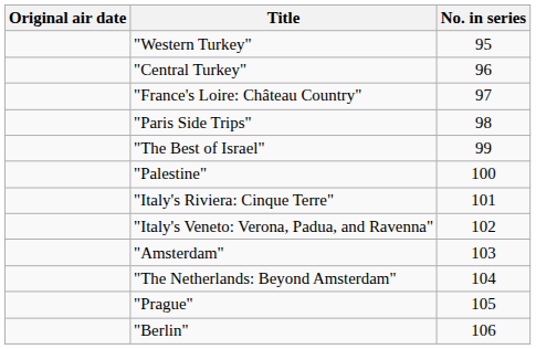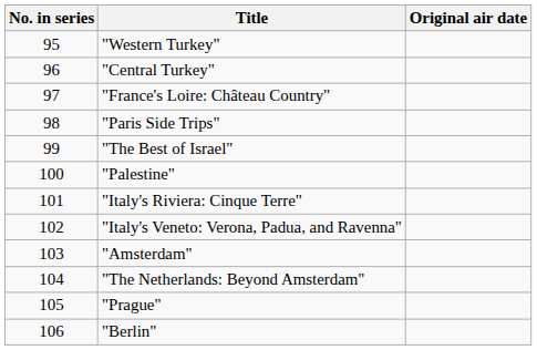columns swapped: No. in series <-> Original air date
